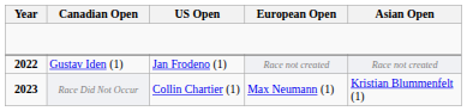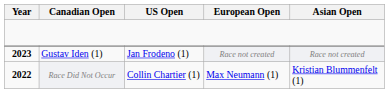Gustav Iden (1) | Year: 2022 -> 2023
Race Did Not Occur | Year: 2023 -> 2022
